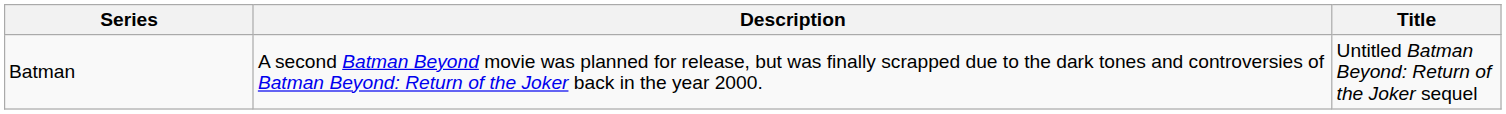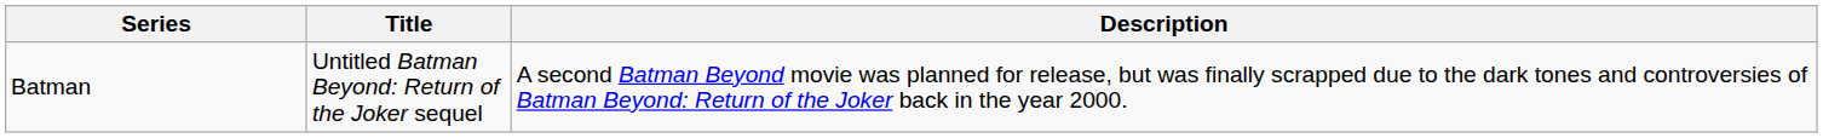columns swapped: Title <-> Description
